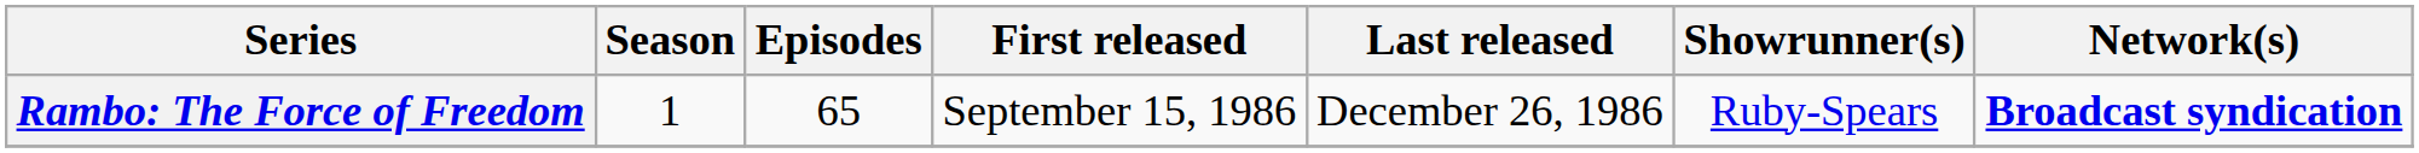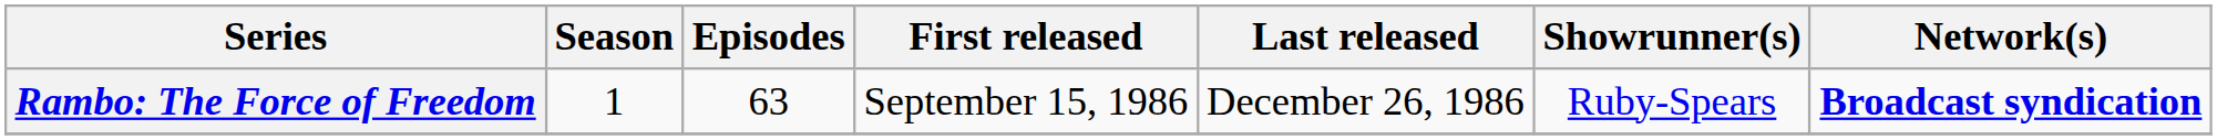Rambo: The Force of Freedom | Episodes: 65 -> 63
